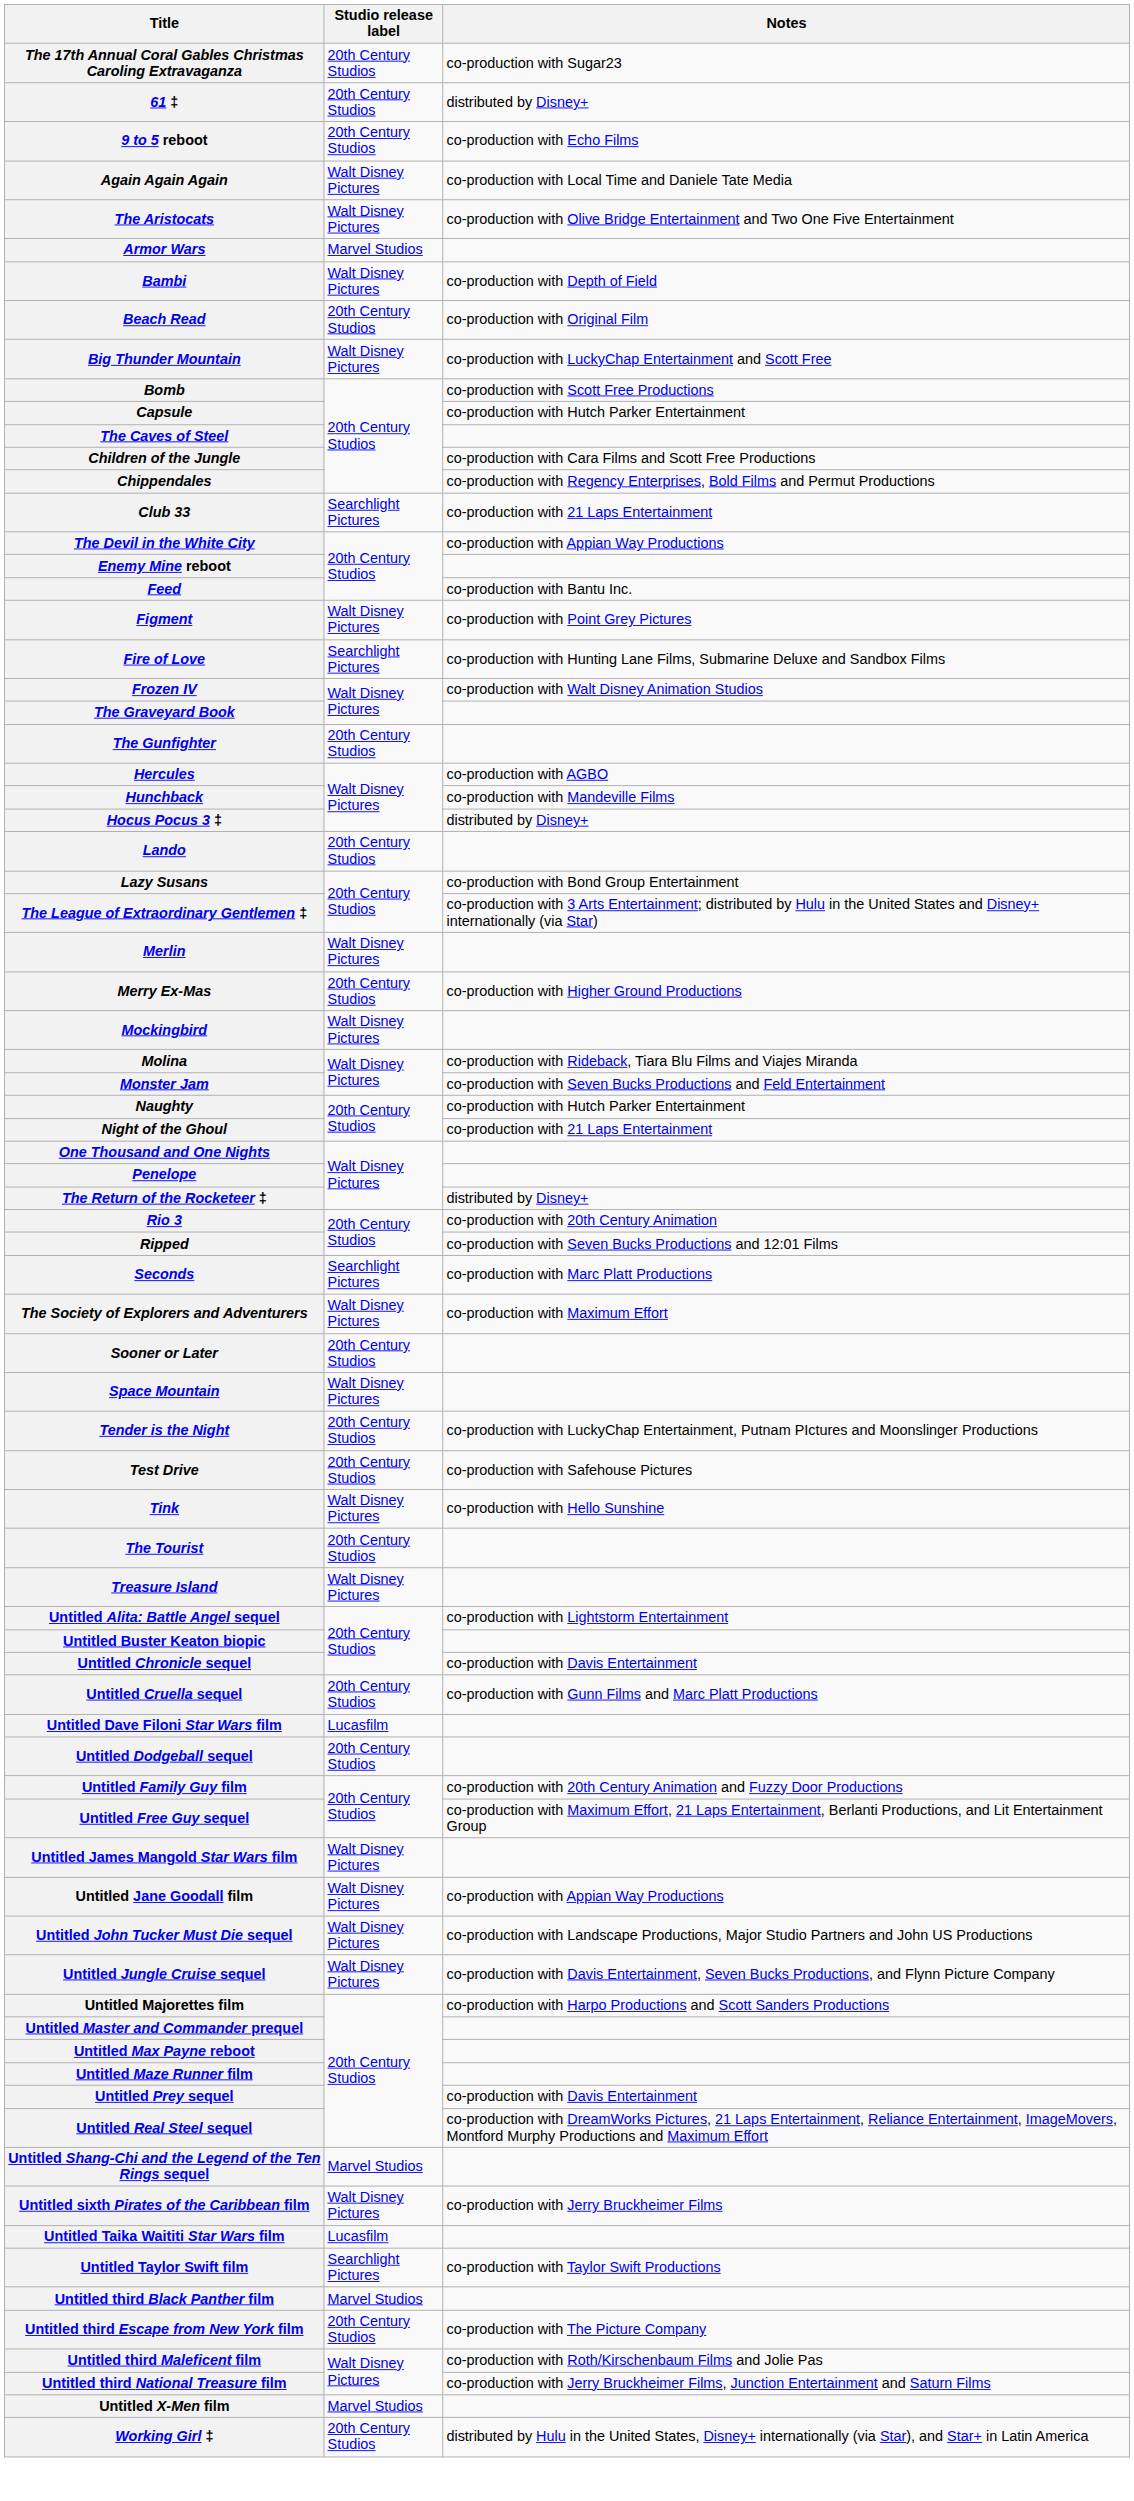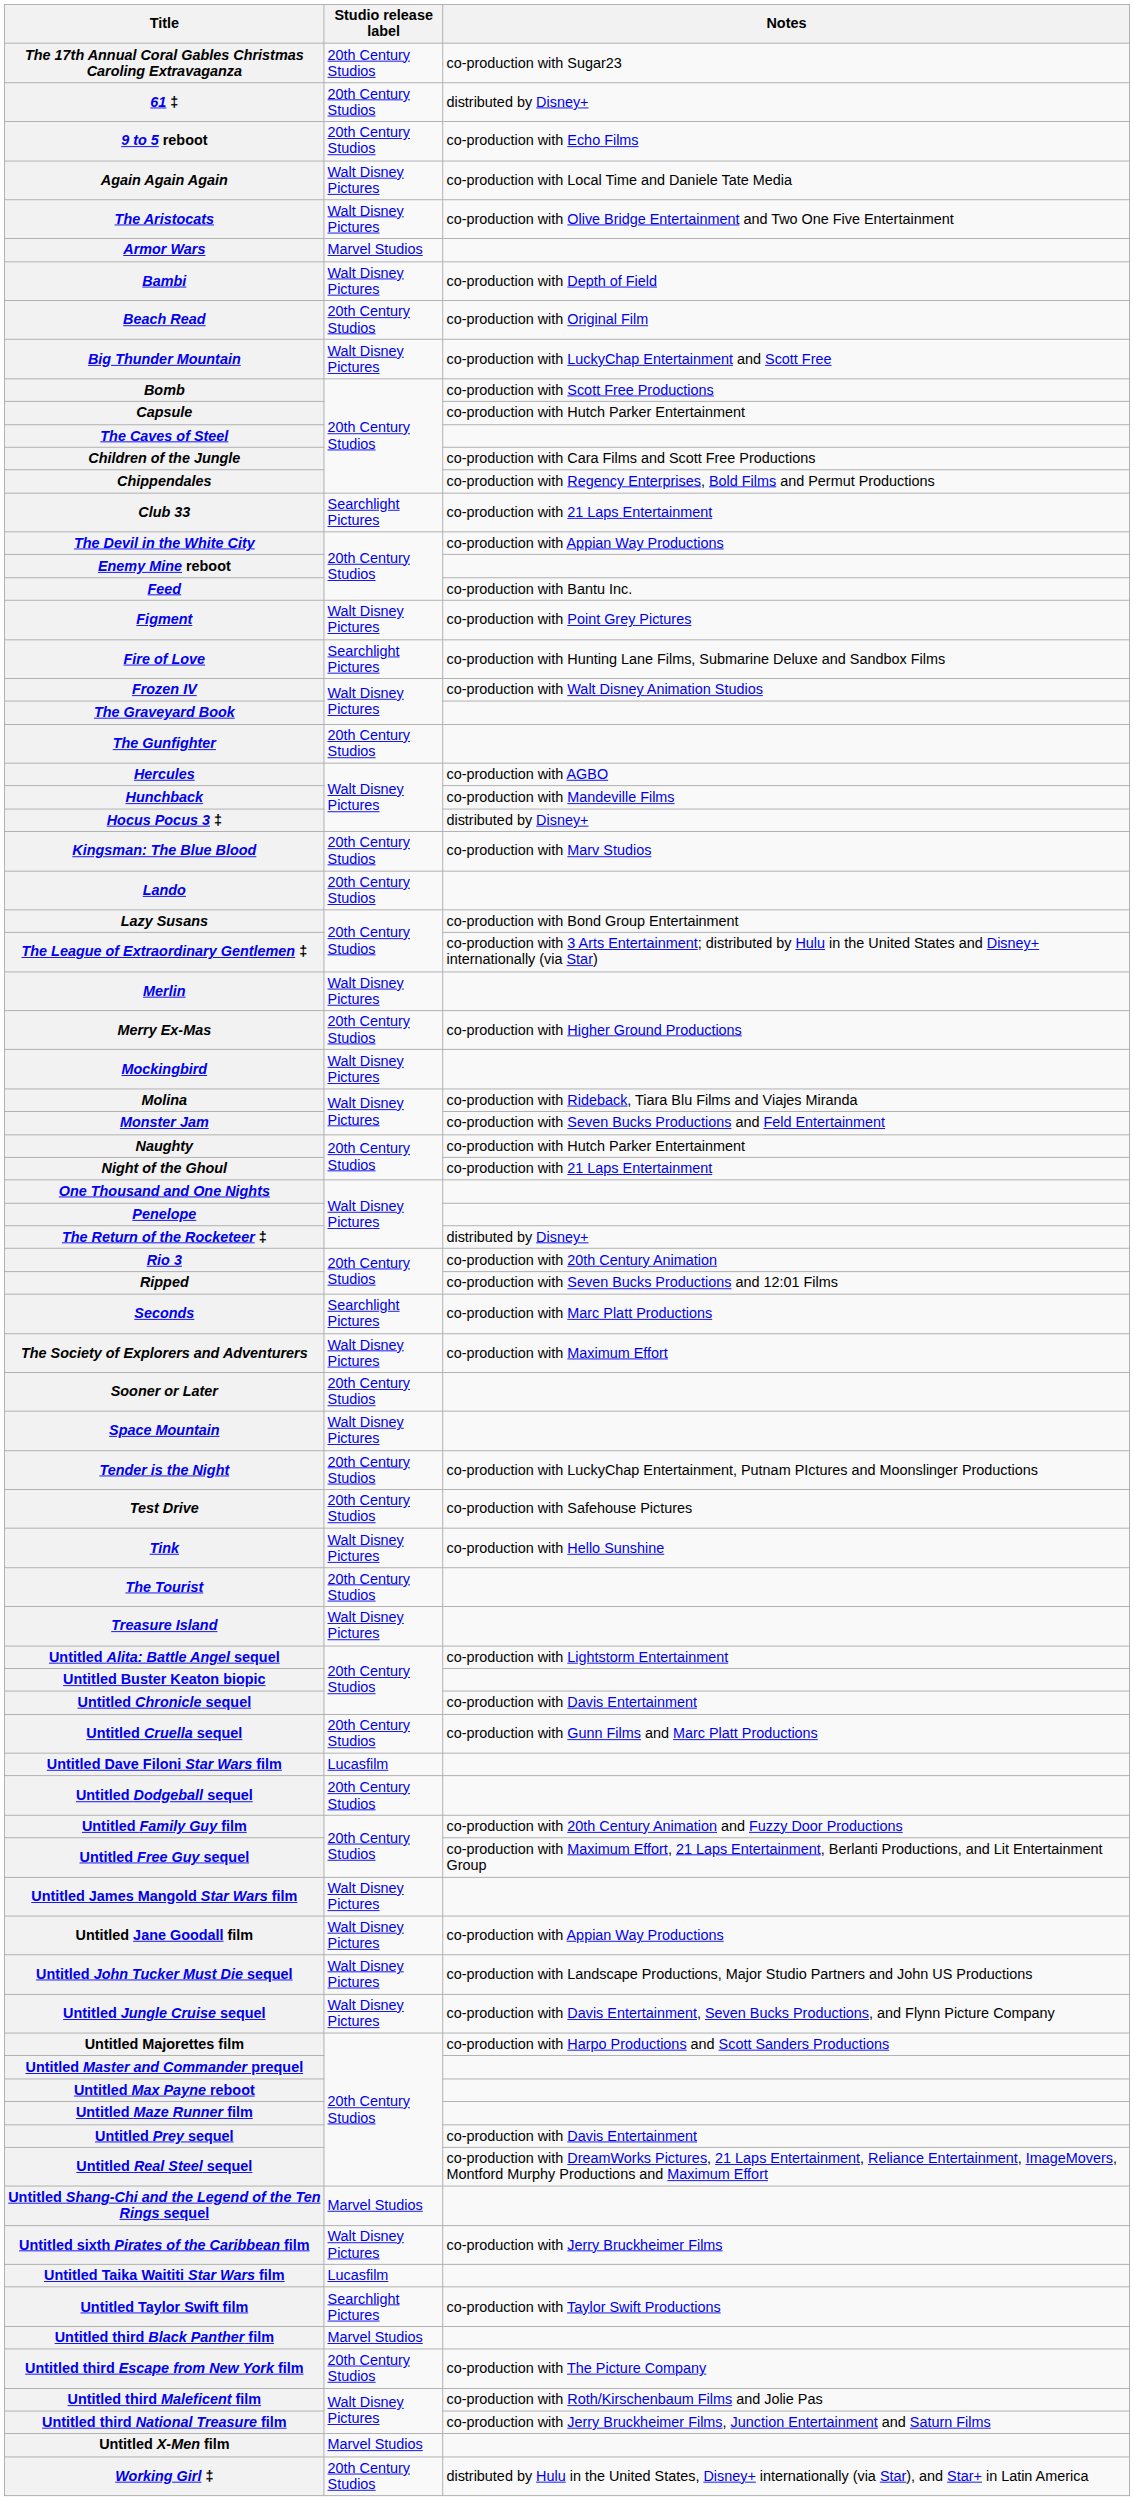+ row: Kingsman: The Blue Blood | 20th Century Studios | co-production with Marv Studios
